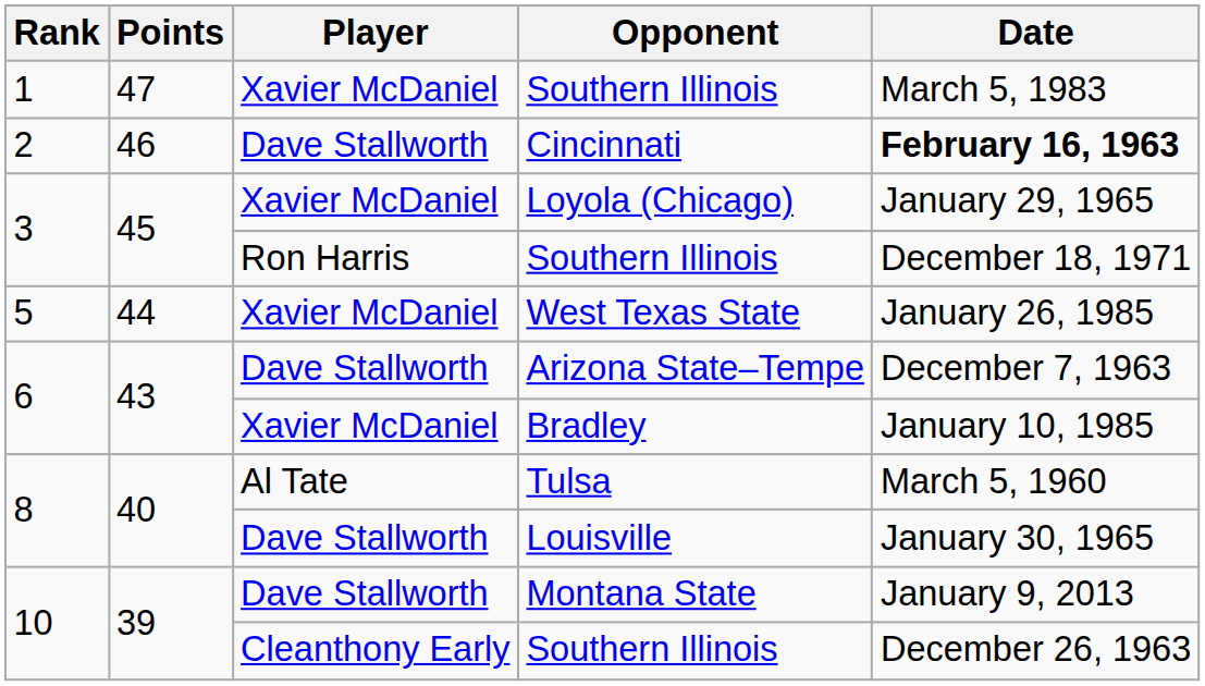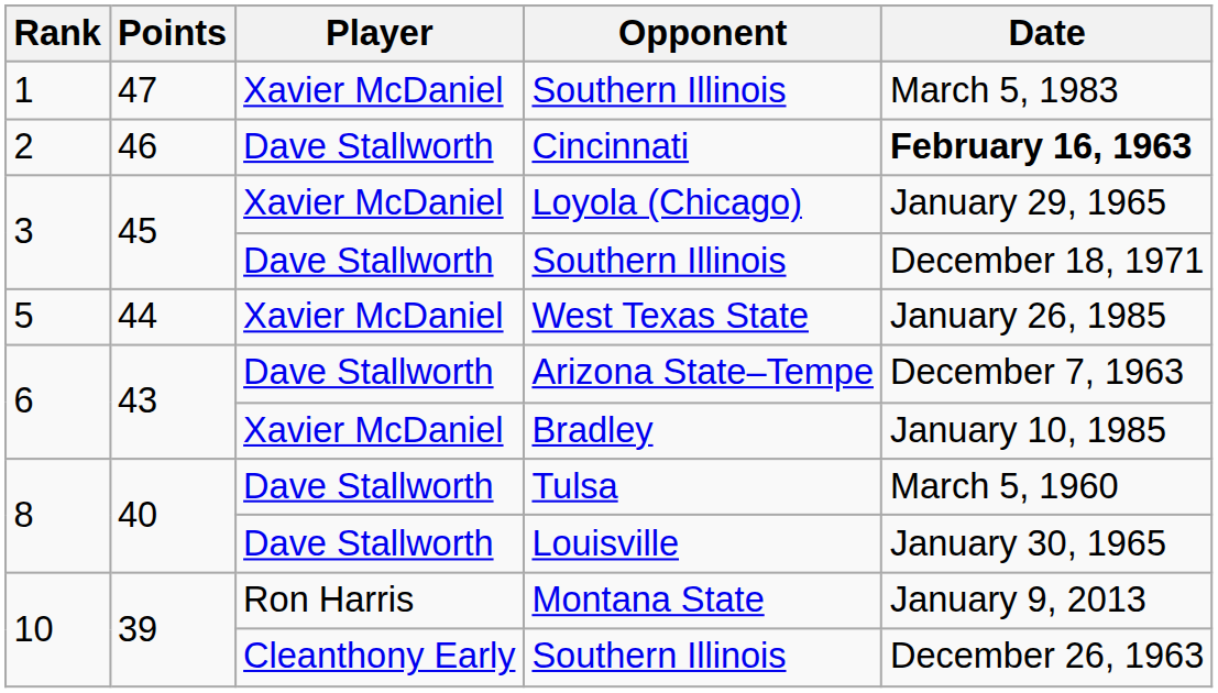3 / Southern Illinois | Player: Ron Harris -> Dave Stallworth
Tulsa | Player: Al Tate -> Dave Stallworth
Montana State | Player: Dave Stallworth -> Ron Harris
